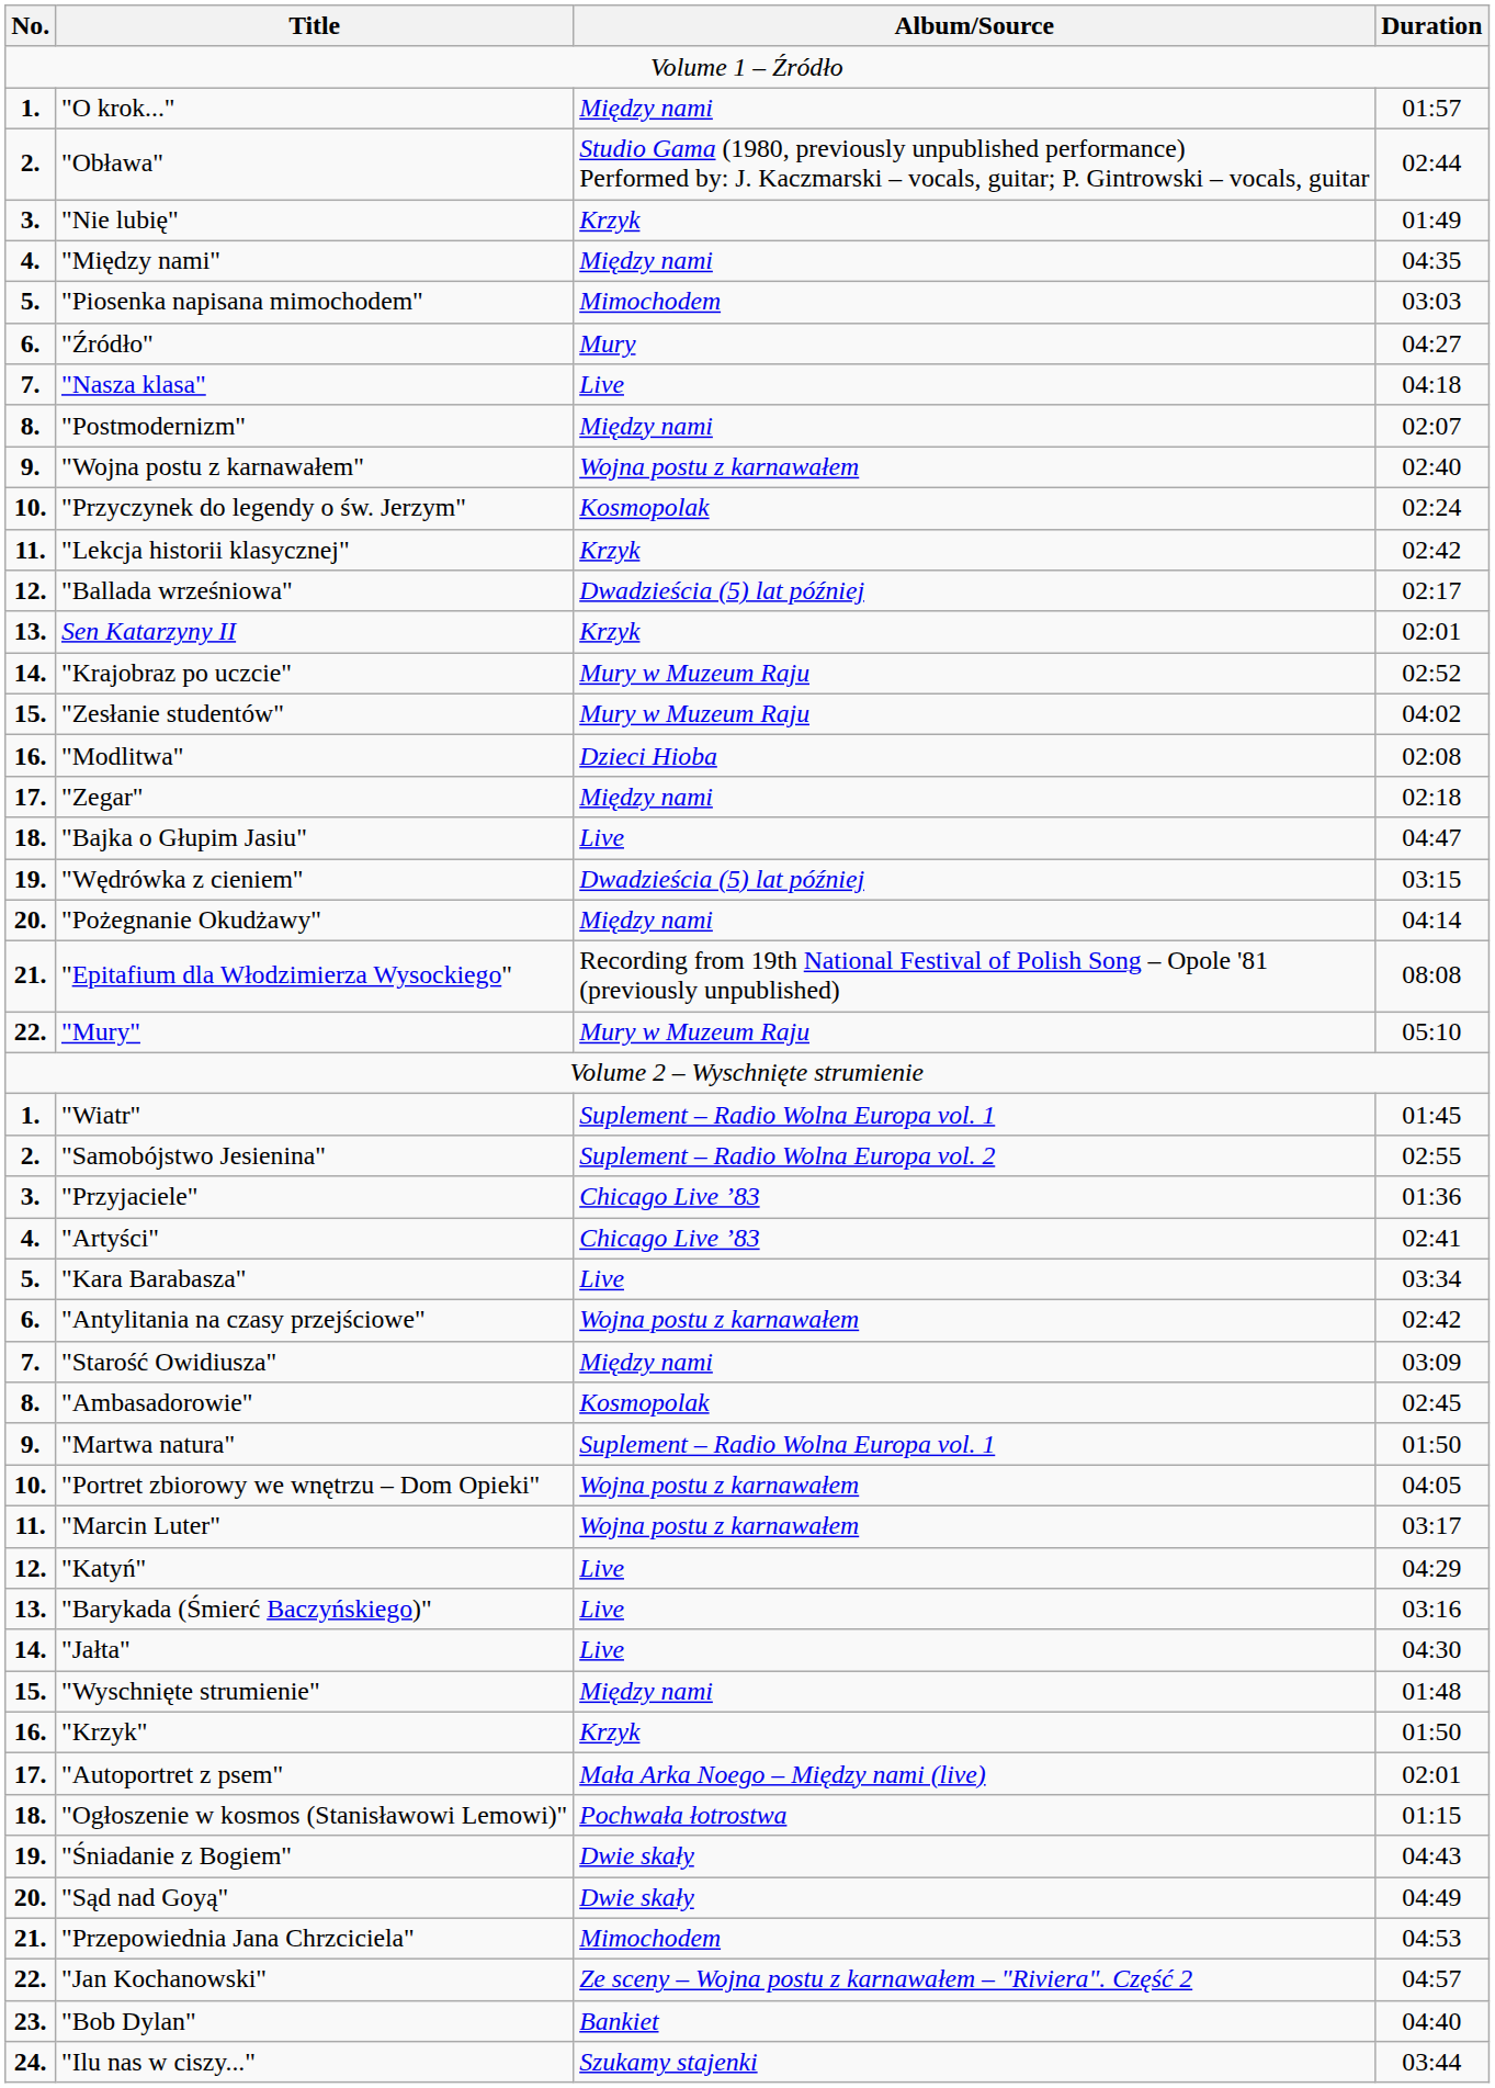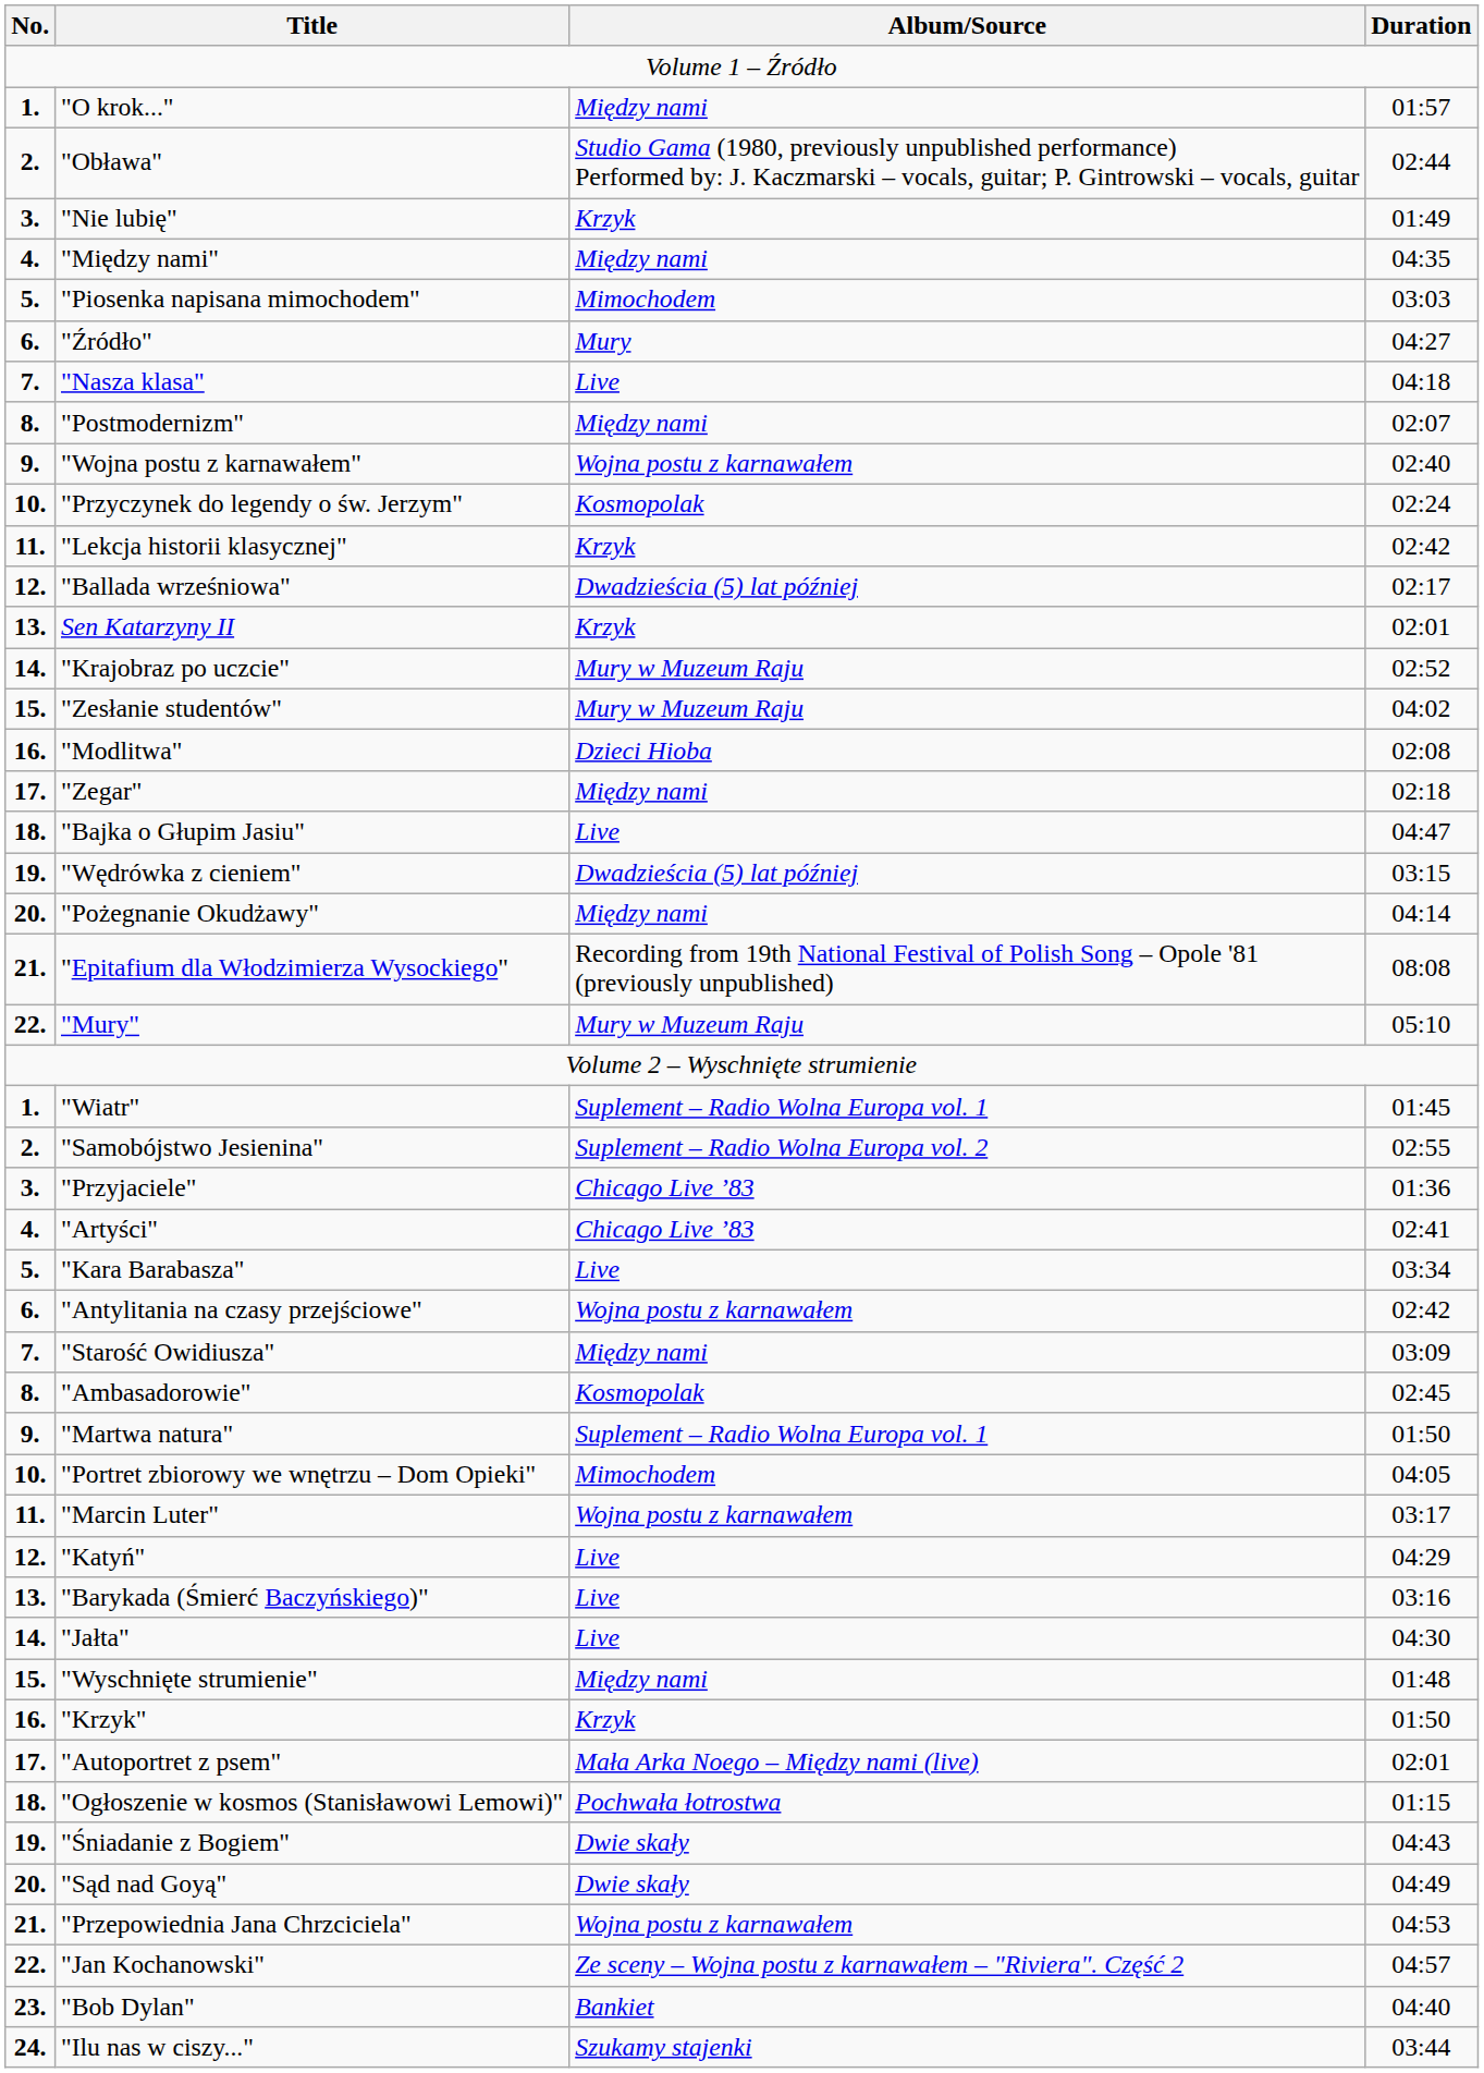"Portret zbiorowy we wnętrzu – Dom Opieki" | Album/Source: Wojna postu z karnawałem -> Mimochodem
"Przepowiednia Jana Chrzciciela" | Album/Source: Mimochodem -> Wojna postu z karnawałem
